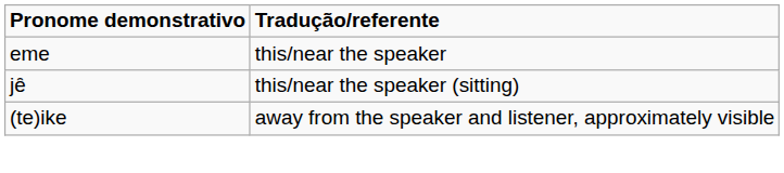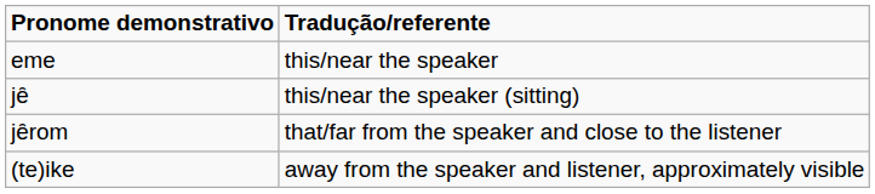+ row: jȇrom | that/far from the speaker and close to the listener
